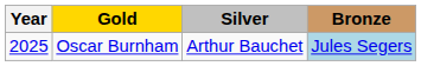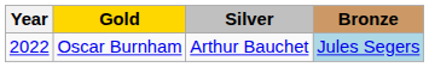Oscar Burnham | Year: 2025 -> 2022
